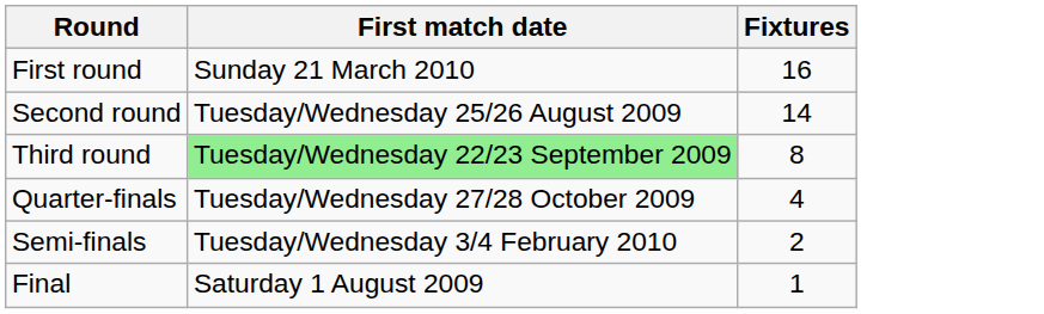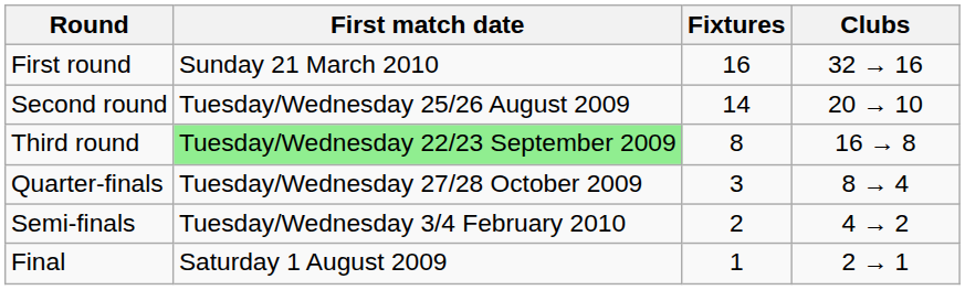+ column: Clubs | 32 → 16 | 20 → 10 | 16 → 8 | 8 → 4 | 4 → 2 | 2 → 1
Quarter-finals | Fixtures: 4 -> 3
